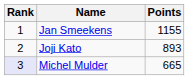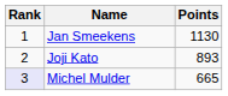Jan Smeekens | Points: 1155 -> 1130
